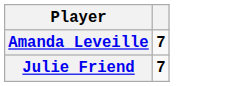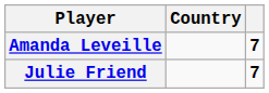+ column: Country
